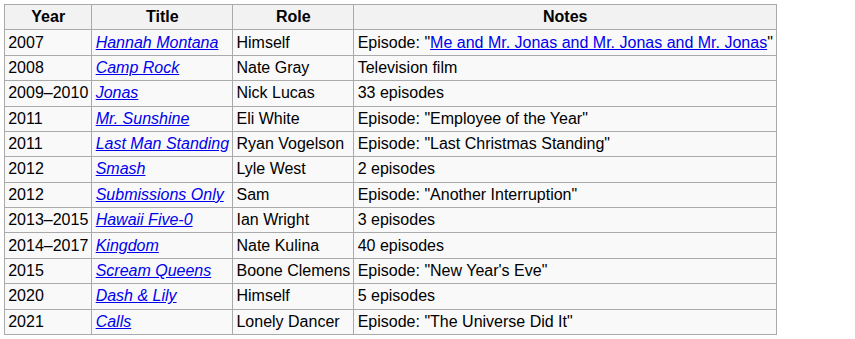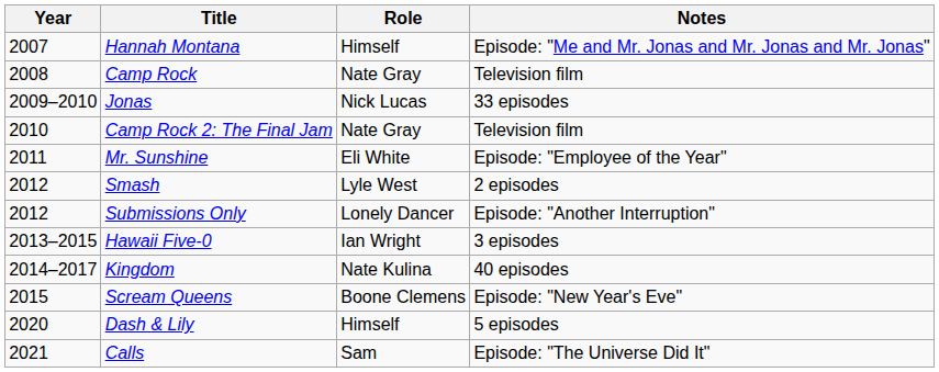+ row: 2010 | Camp Rock 2: The Final Jam | Nate Gray | Television film
- row: 2011 | Last Man Standing | Ryan Vogelson | Episode: "Last Christmas Standing"
Submissions Only | Role: Sam -> Lonely Dancer
Calls | Role: Lonely Dancer -> Sam
